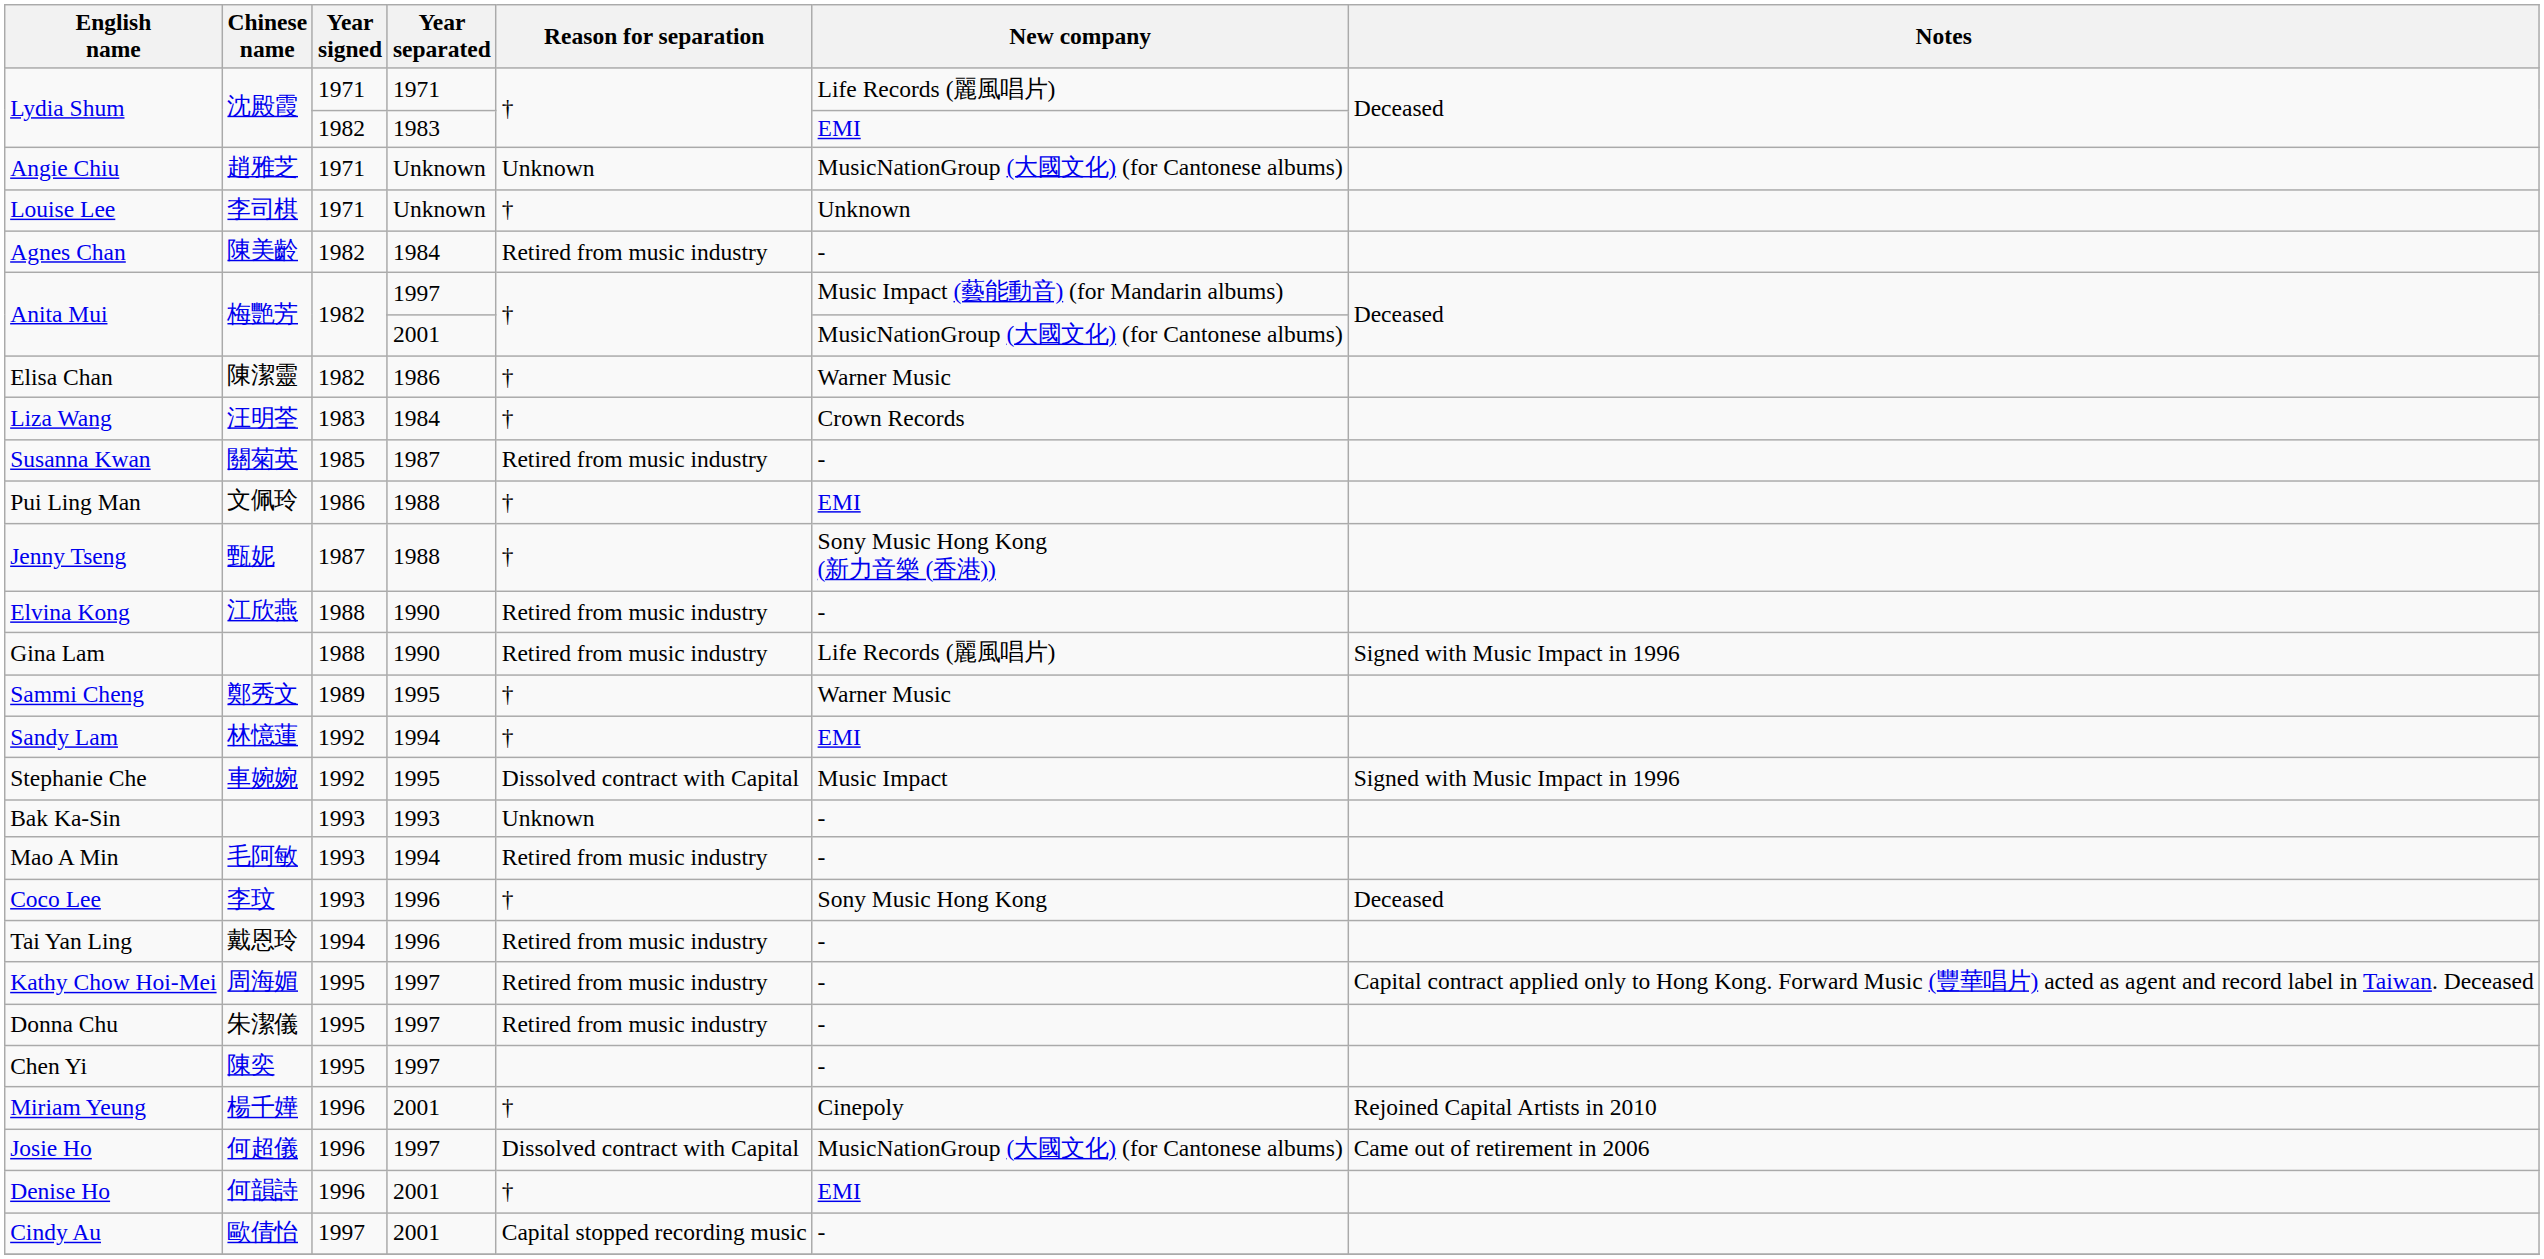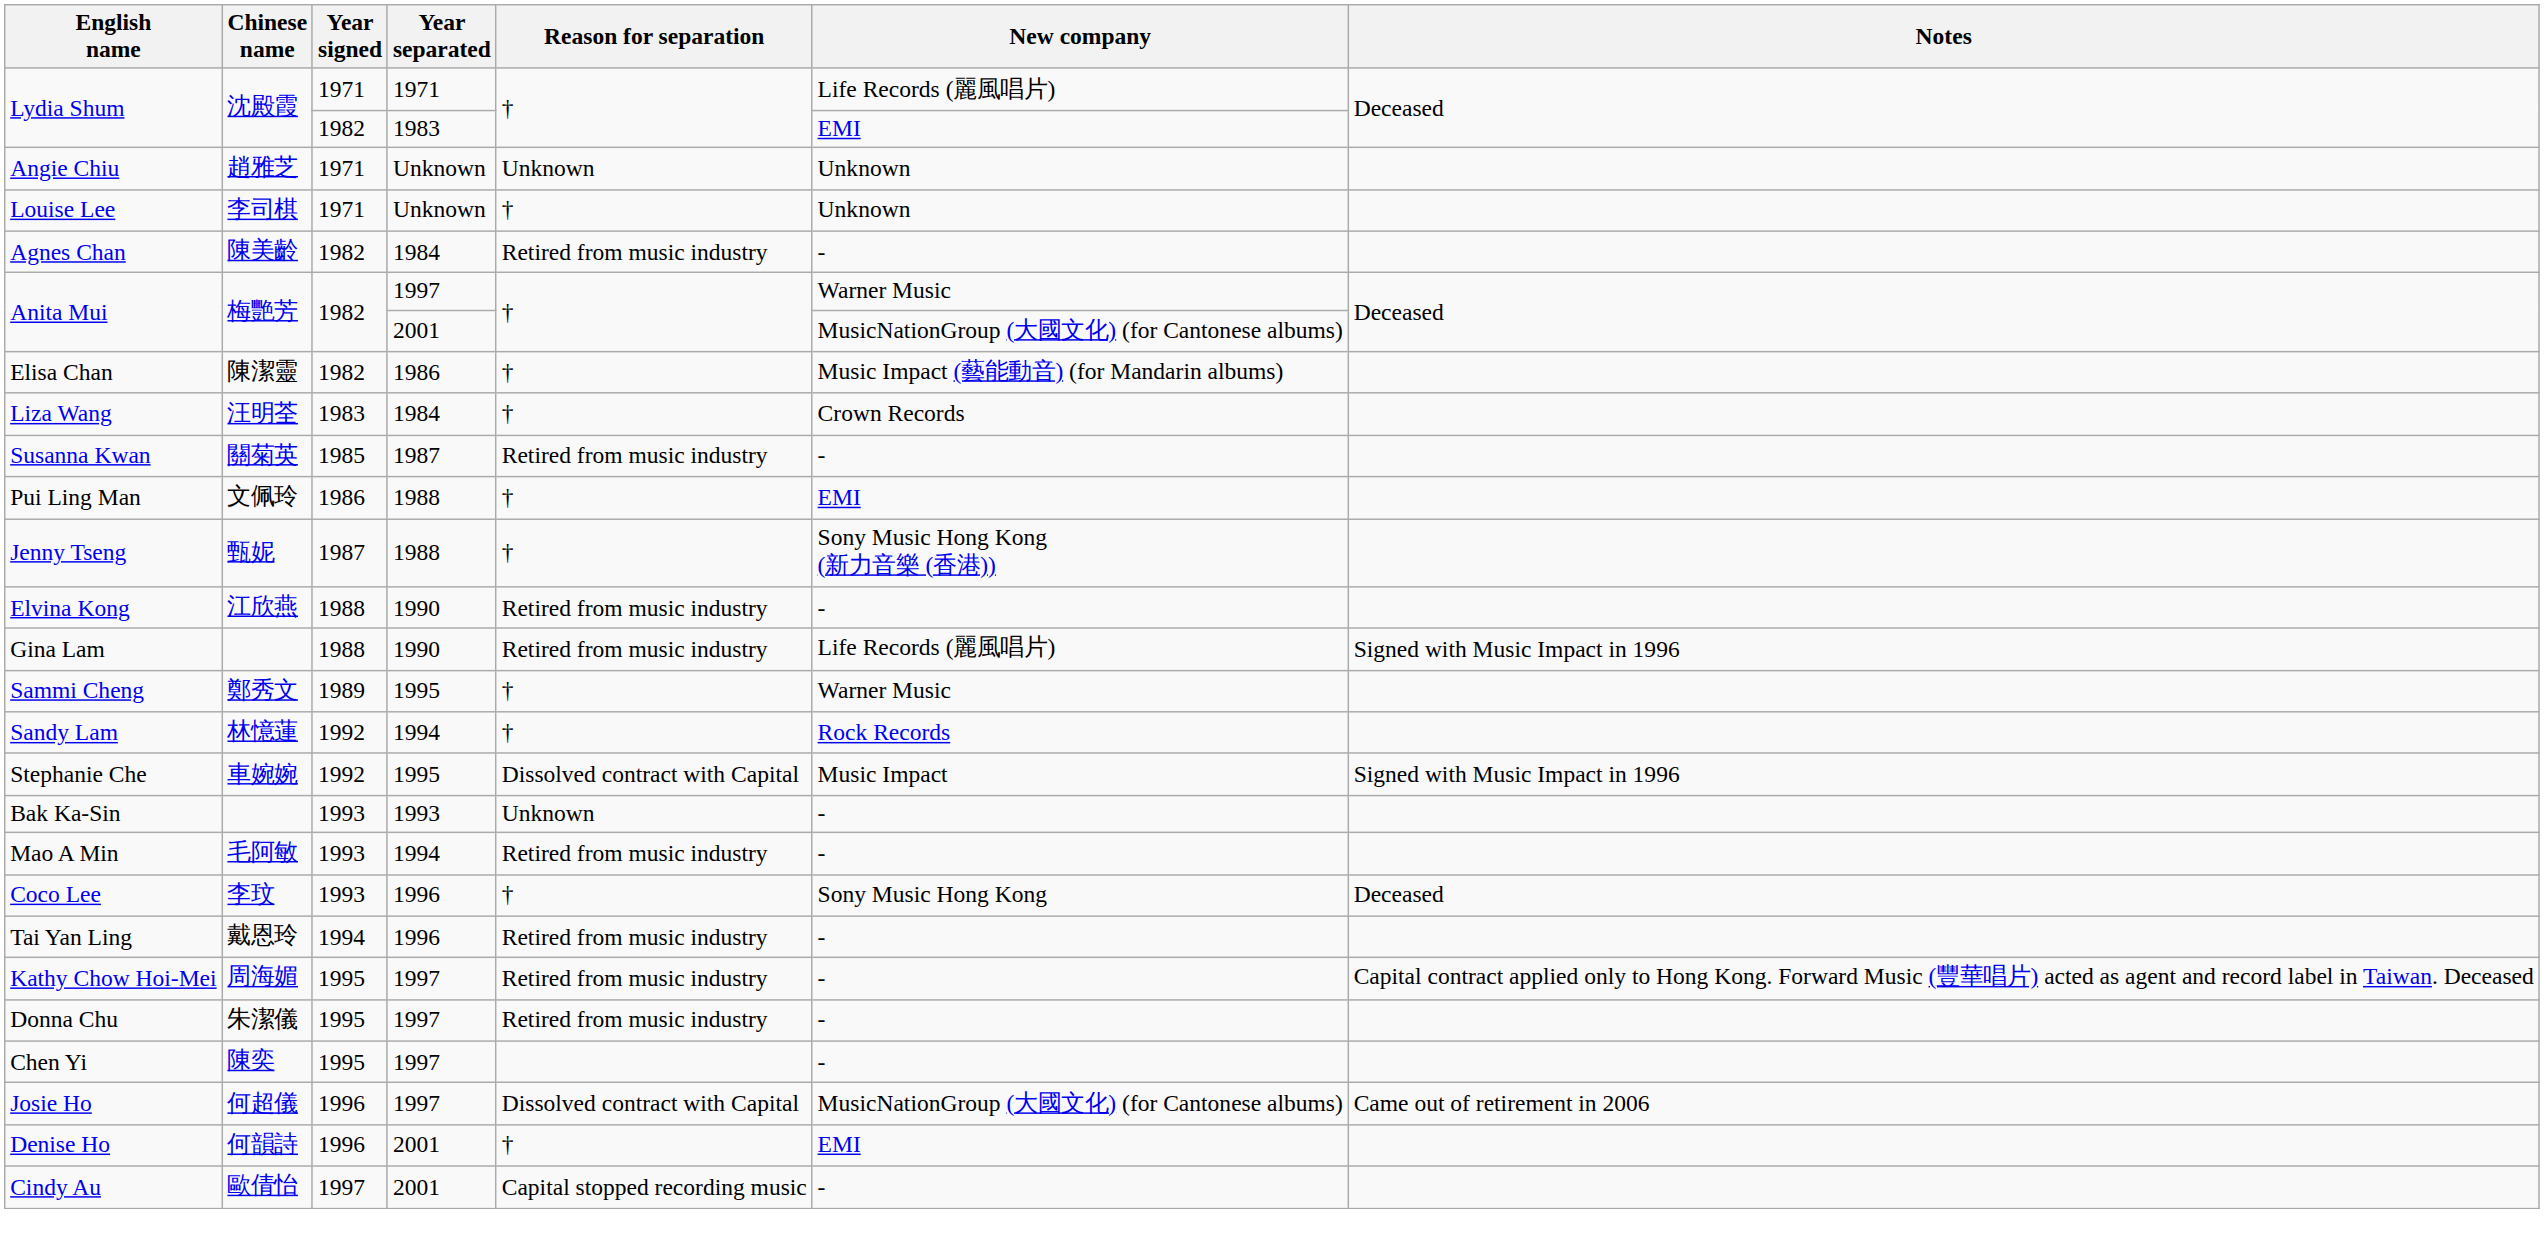Angie Chiu | New company: MusicNationGroup (大國文化) (for Cantonese albums) -> Unknown
Anita Mui / 1997 | New company: Music Impact (藝能動音) (for Mandarin albums) -> Warner Music
Elisa Chan | New company: Warner Music -> Music Impact (藝能動音) (for Mandarin albums)
Sandy Lam | New company: EMI -> Rock Records
- row: Miriam Yeung | 楊千嬅 | 1996 | 2001 | † | Cinepoly | Rejoined Capital Artists in 2010
